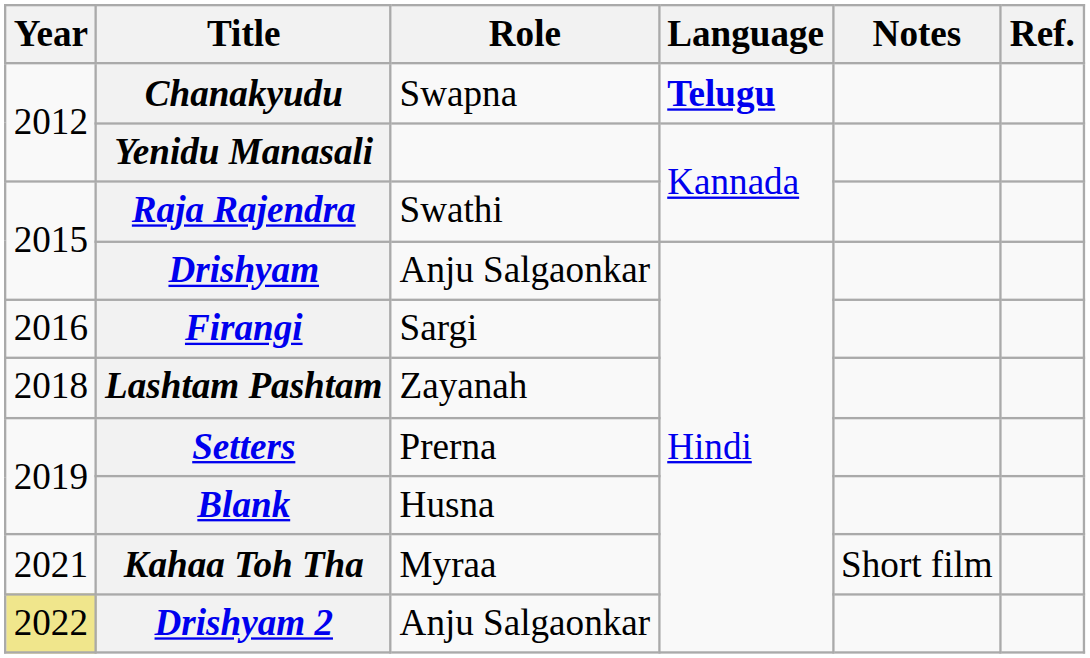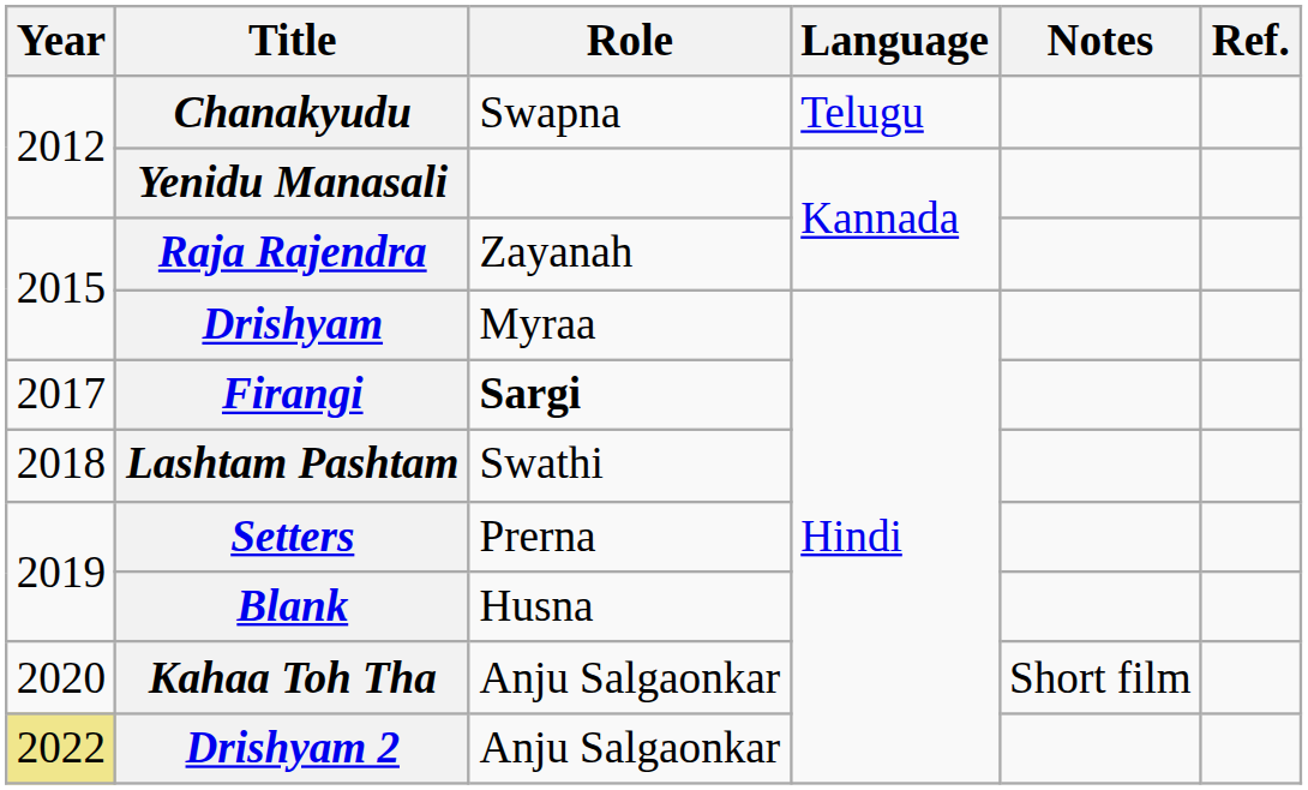Chanakyudu | Language: bold -> normal
Raja Rajendra | Role: Swathi -> Zayanah
Drishyam | Role: Anju Salgaonkar -> Myraa
Firangi | Year: 2016 -> 2017
Firangi | Role: normal -> bold
Lashtam Pashtam | Role: Zayanah -> Swathi
Kahaa Toh Tha | Year: 2021 -> 2020
Kahaa Toh Tha | Role: Myraa -> Anju Salgaonkar
